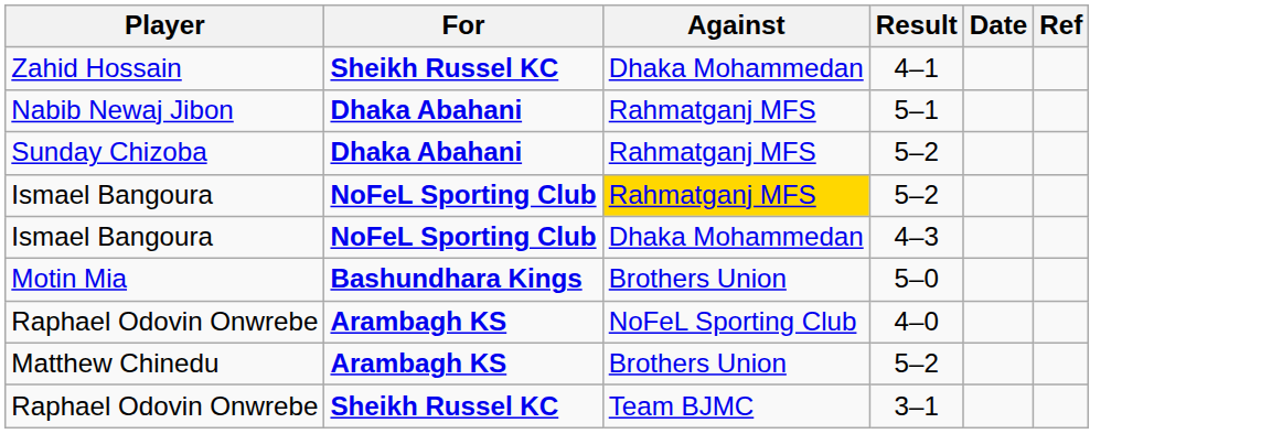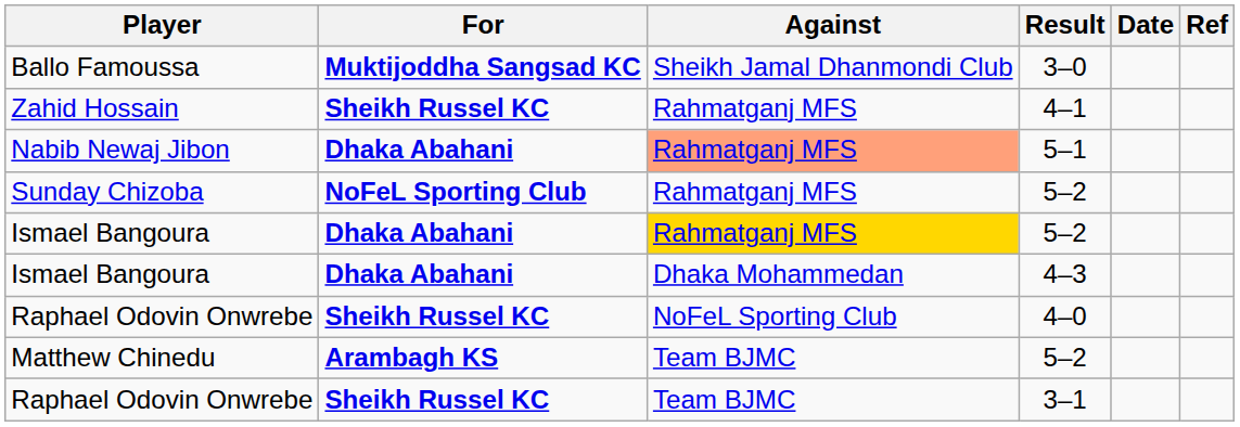+ row: Ballo Famoussa | Muktijoddha Sangsad KC | Sheikh Jamal Dhanmondi Club | 3–0
Zahid Hossain | Against: Dhaka Mohammedan -> Rahmatganj MFS
Nabib Newaj Jibon | Against: no background -> lightsalmon background
Sunday Chizoba | For: Dhaka Abahani -> NoFeL Sporting Club
Ismael Bangoura / 5–2 | For: NoFeL Sporting Club -> Dhaka Abahani
Ismael Bangoura / 4–3 | For: NoFeL Sporting Club -> Dhaka Abahani
- row: Motin Mia | Bashundhara Kings | Brothers Union | 5–0
Raphael Odovin Onwrebe / 4–0 | For: Arambagh KS -> Sheikh Russel KC
Matthew Chinedu | Against: Brothers Union -> Team BJMC
